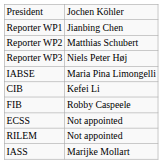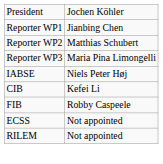Reporter WP3 | column 2: Niels Peter Høj -> Maria Pina Limongelli
IABSE | column 2: Maria Pina Limongelli -> Niels Peter Høj
- row: IASS | Marijke Mollart
